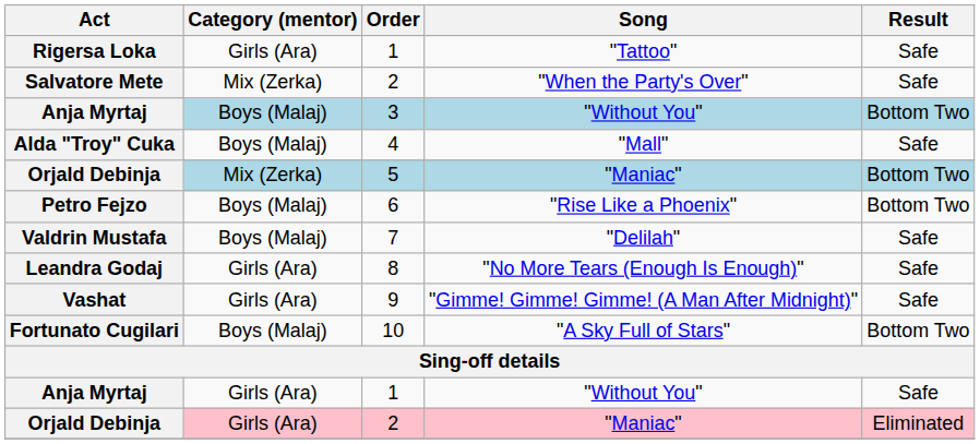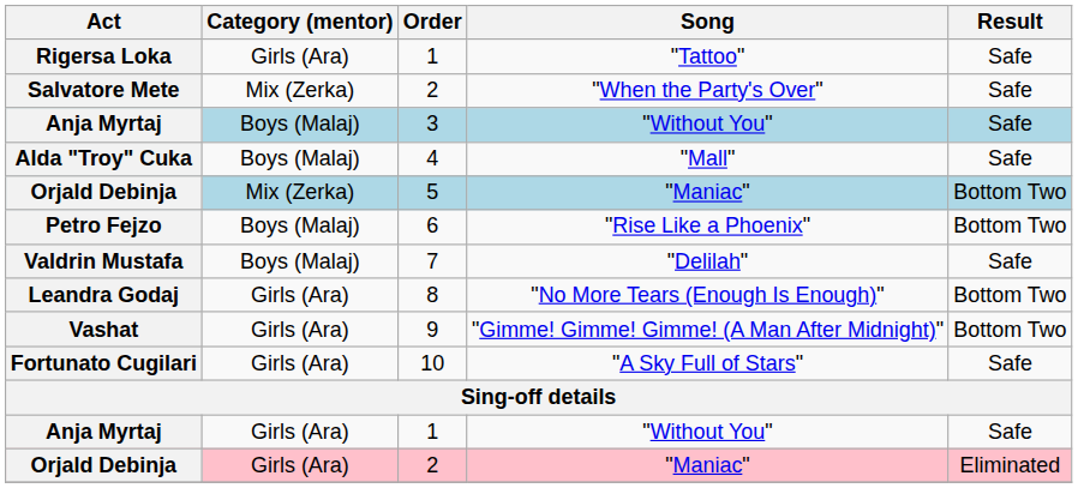Anja Myrtaj / 3 | Result: Bottom Two -> Safe
Leandra Godaj | Result: Safe -> Bottom Two
Vashat | Result: Safe -> Bottom Two
Fortunato Cugilari | Category (mentor): Boys (Malaj) -> Girls (Ara)
Fortunato Cugilari | Result: Bottom Two -> Safe
